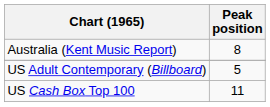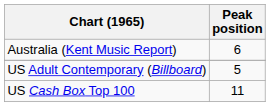Australia (Kent Music Report) | Peak position: 8 -> 6
